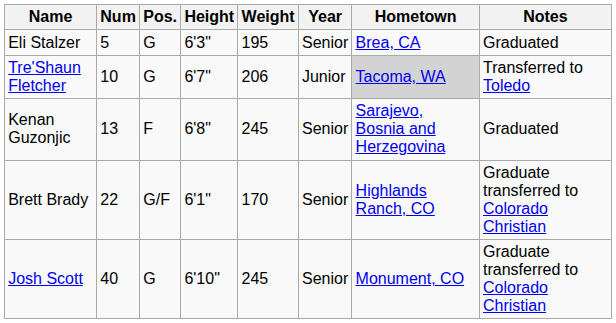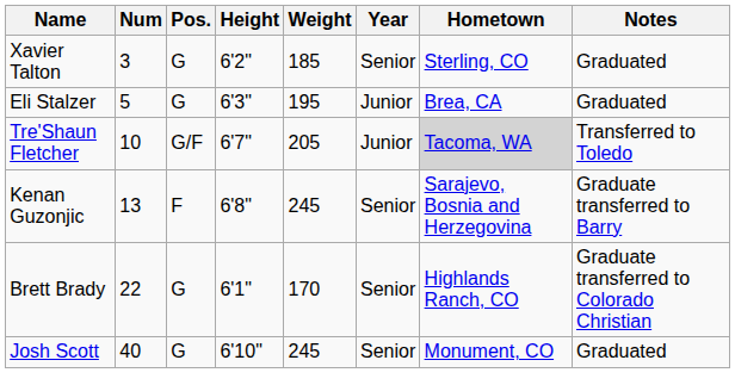+ row: Xavier Talton | 3 | G | 6'2" | 185 | Senior | Sterling, CO | Graduated
Eli Stalzer | Year: Senior -> Junior
Tre'Shaun Fletcher | Pos.: G -> G/F
Tre'Shaun Fletcher | Weight: 206 -> 205
Kenan Guzonjic | Notes: Graduated -> Graduate transferred to Barry
Brett Brady | Pos.: G/F -> G
Josh Scott | Notes: Graduate transferred to Colorado Christian -> Graduated
